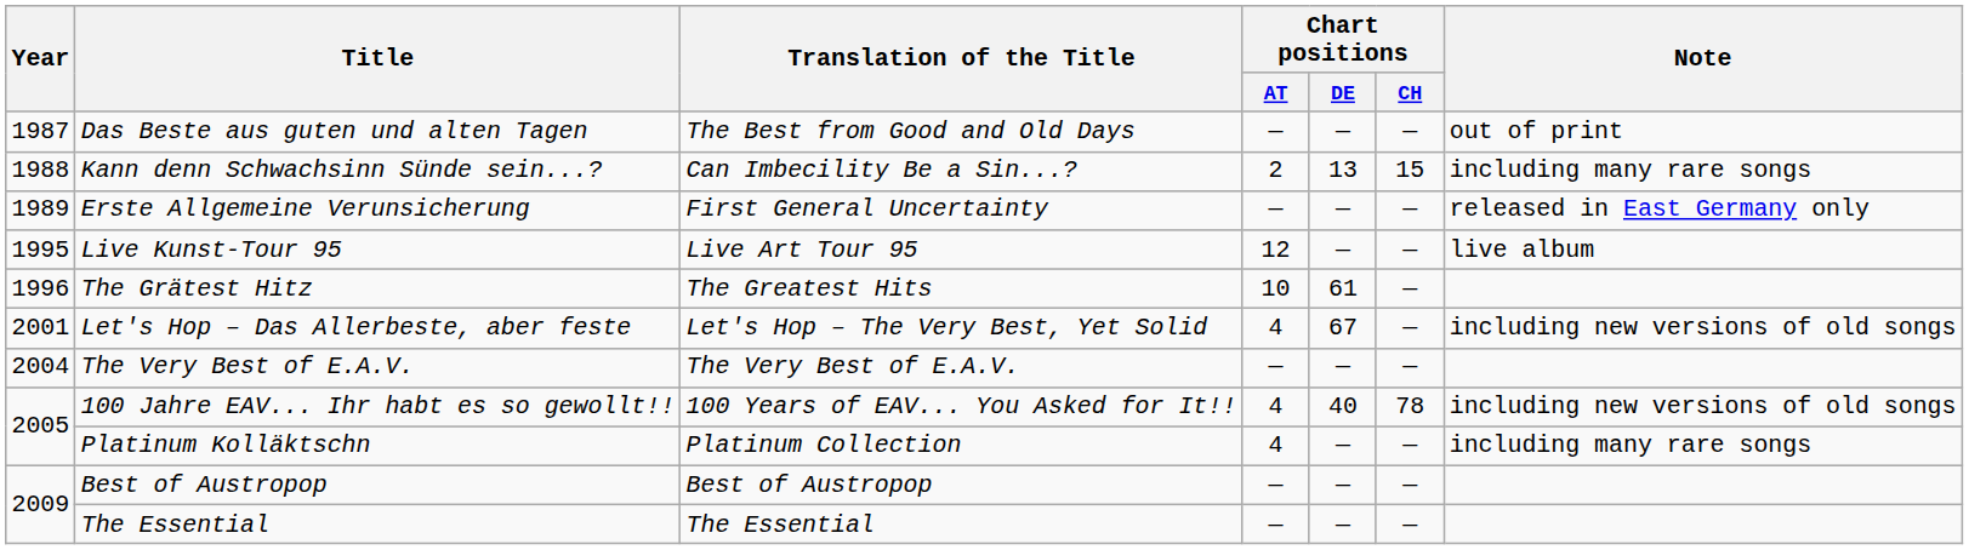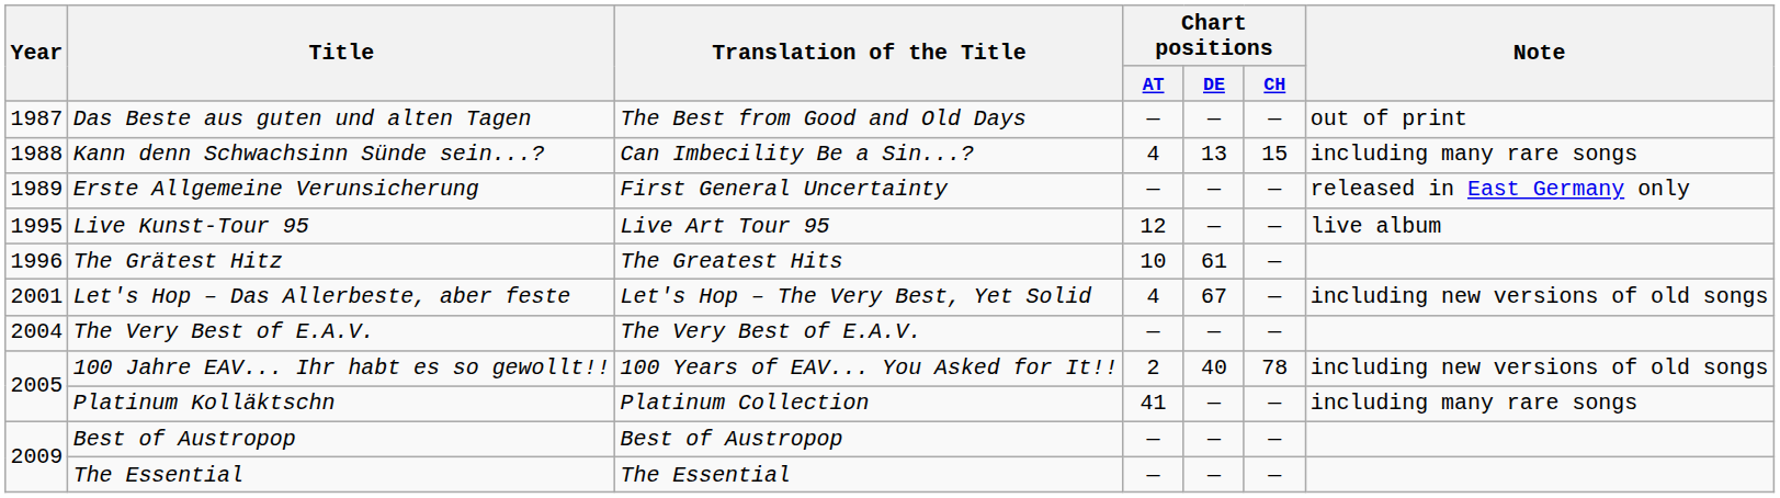Kann denn Schwachsinn Sünde sein...? | Chart positions / AT: 2 -> 4
100 Jahre EAV... Ihr habt es so gewollt!! | Chart positions / AT: 4 -> 2
Platinum Kolläktschn | Chart positions / AT: 4 -> 41
